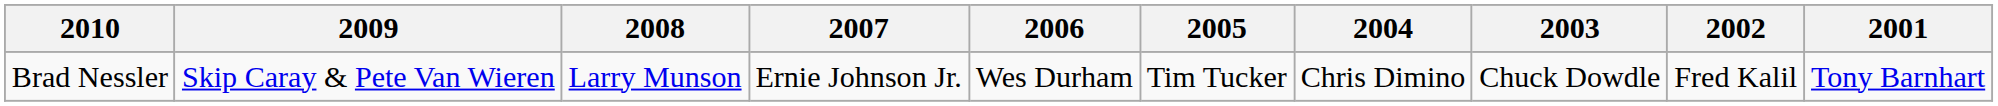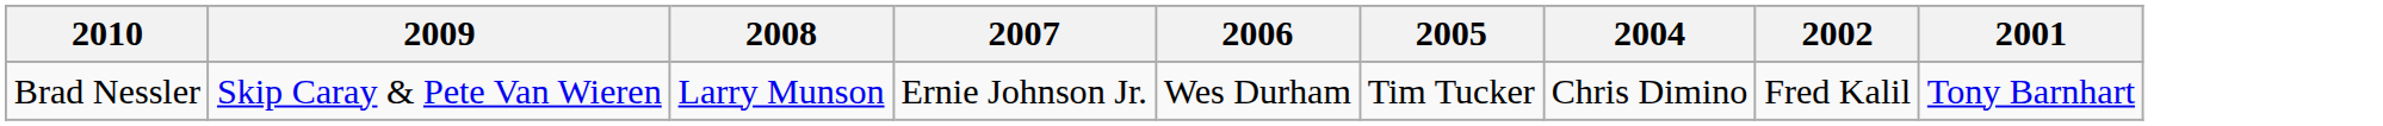- column: 2003 | Chuck Dowdle
